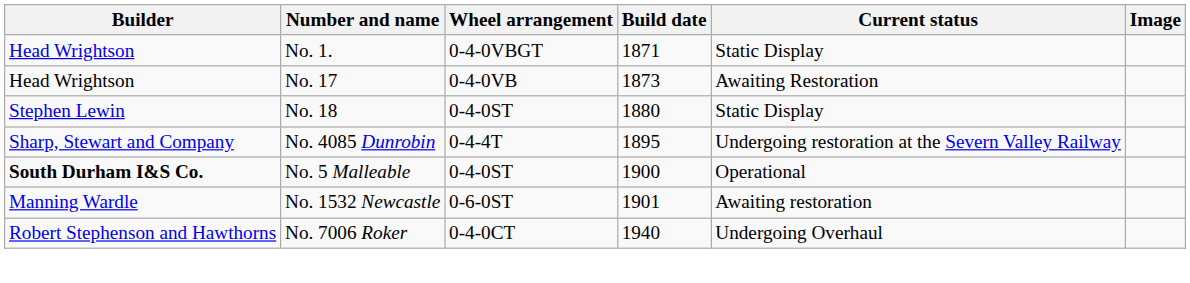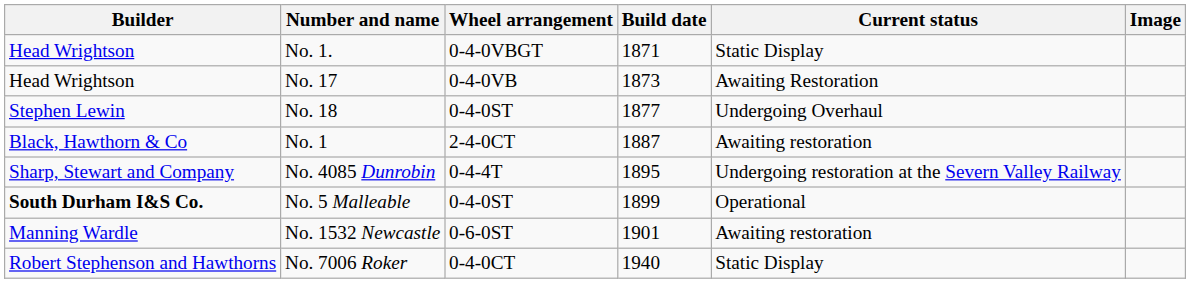No. 18 | Build date: 1880 -> 1877
No. 18 | Current status: Static Display -> Undergoing Overhaul
+ row: Black, Hawthorn & Co | No. 1 | 2-4-0CT | 1887 | Awaiting restoration
No. 5 Malleable | Build date: 1900 -> 1899
No. 7006 Roker | Current status: Undergoing Overhaul -> Static Display
